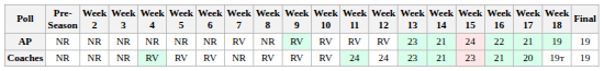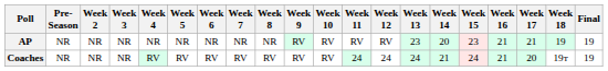AP | Week 7: RV -> NR
AP | Week 14: 21 -> 20
AP | Week 15: 24 -> 23
AP | Week 16: 22 -> 21
Coaches | Week 7: NR -> RV
Coaches | Week 13: 23 -> 24
Coaches | Week 15: 23 -> 24
